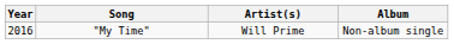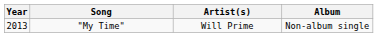"My Time" | Year: 2016 -> 2013
